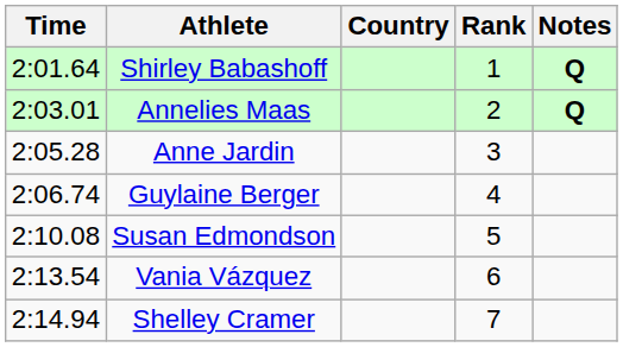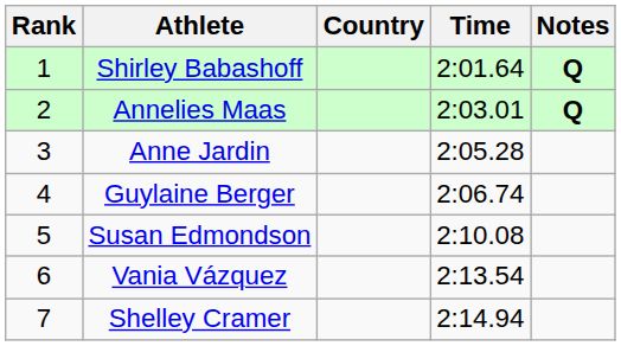columns swapped: Rank <-> Time
